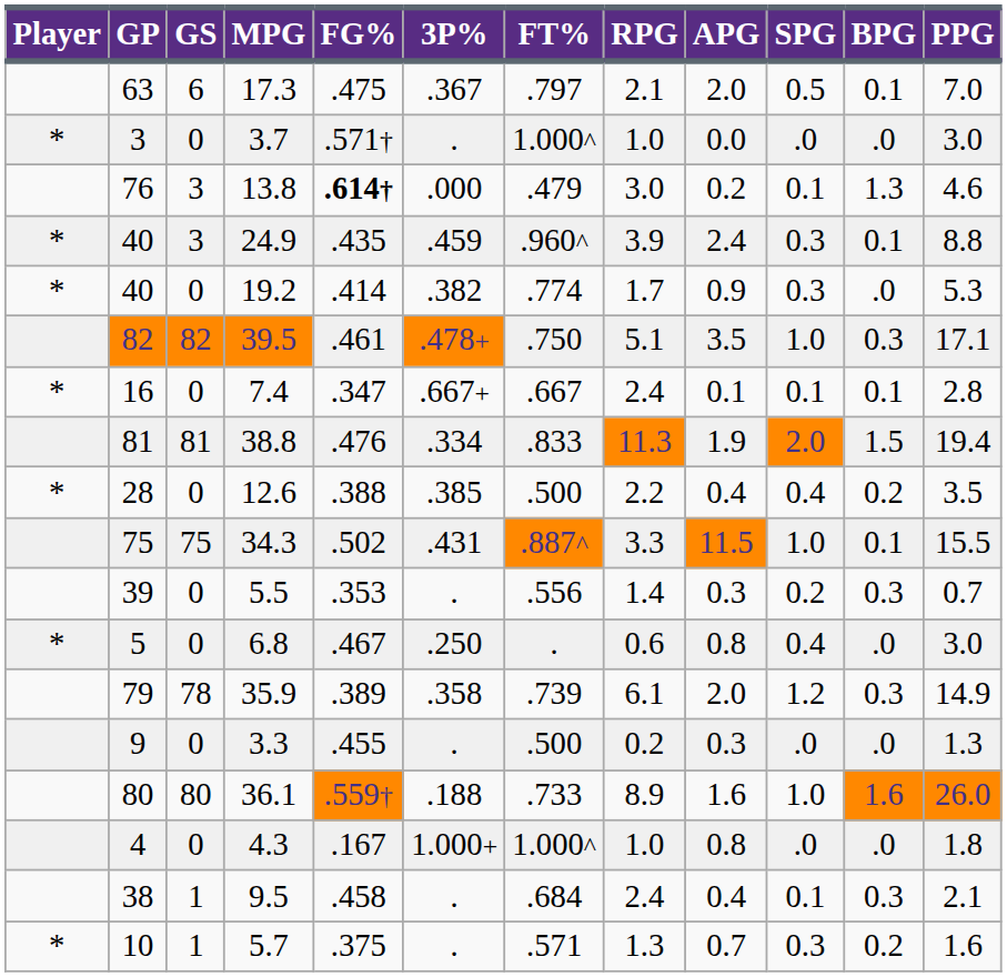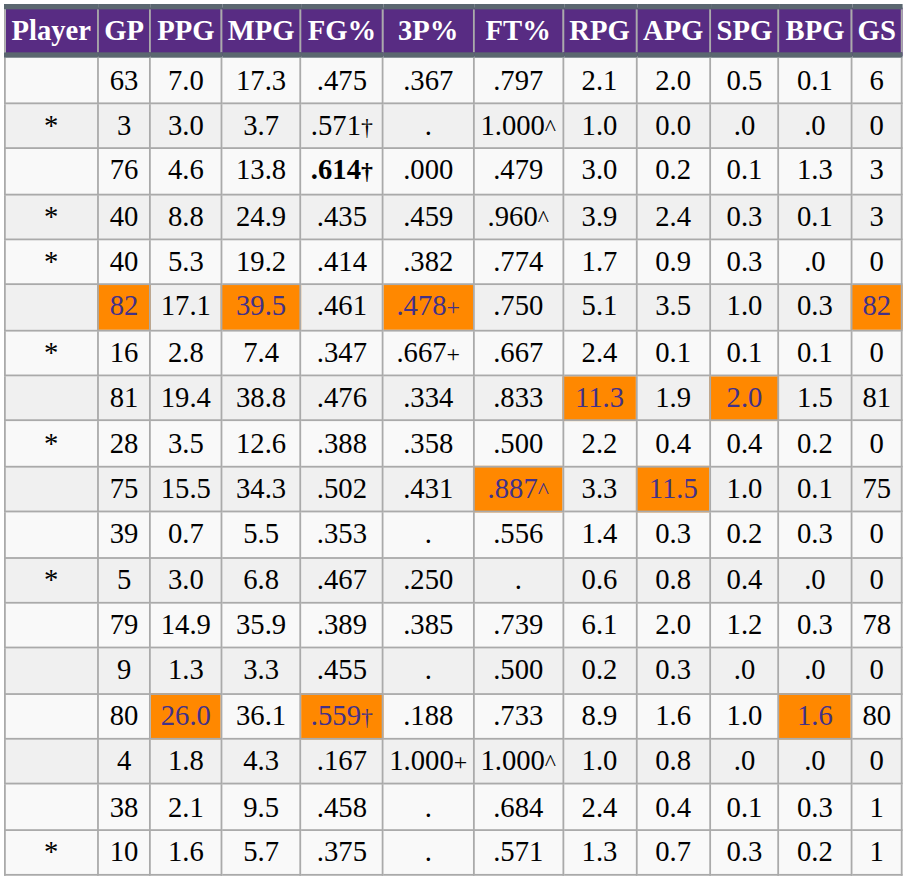columns swapped: GS <-> PPG
12.6 | 3P%: .385 -> .358
35.9 | 3P%: .358 -> .385
